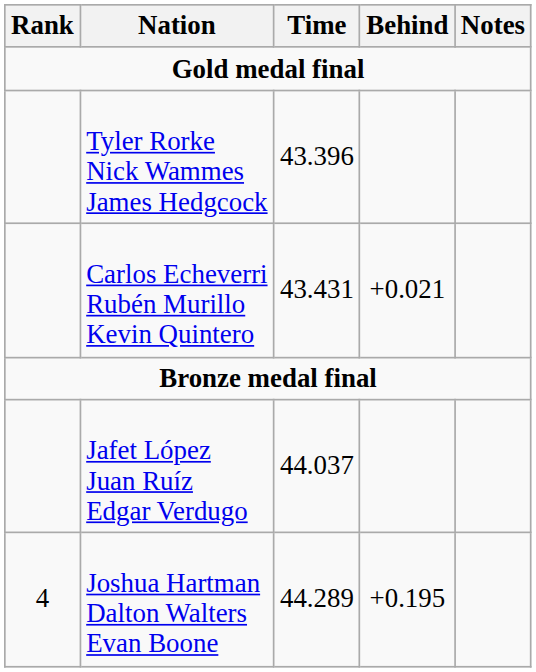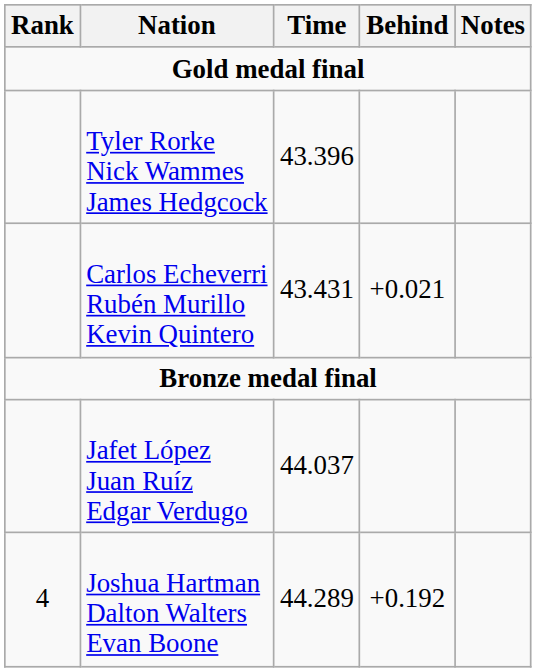Joshua Hartman Dalton Walters Evan Boone | Behind: +0.195 -> +0.192
